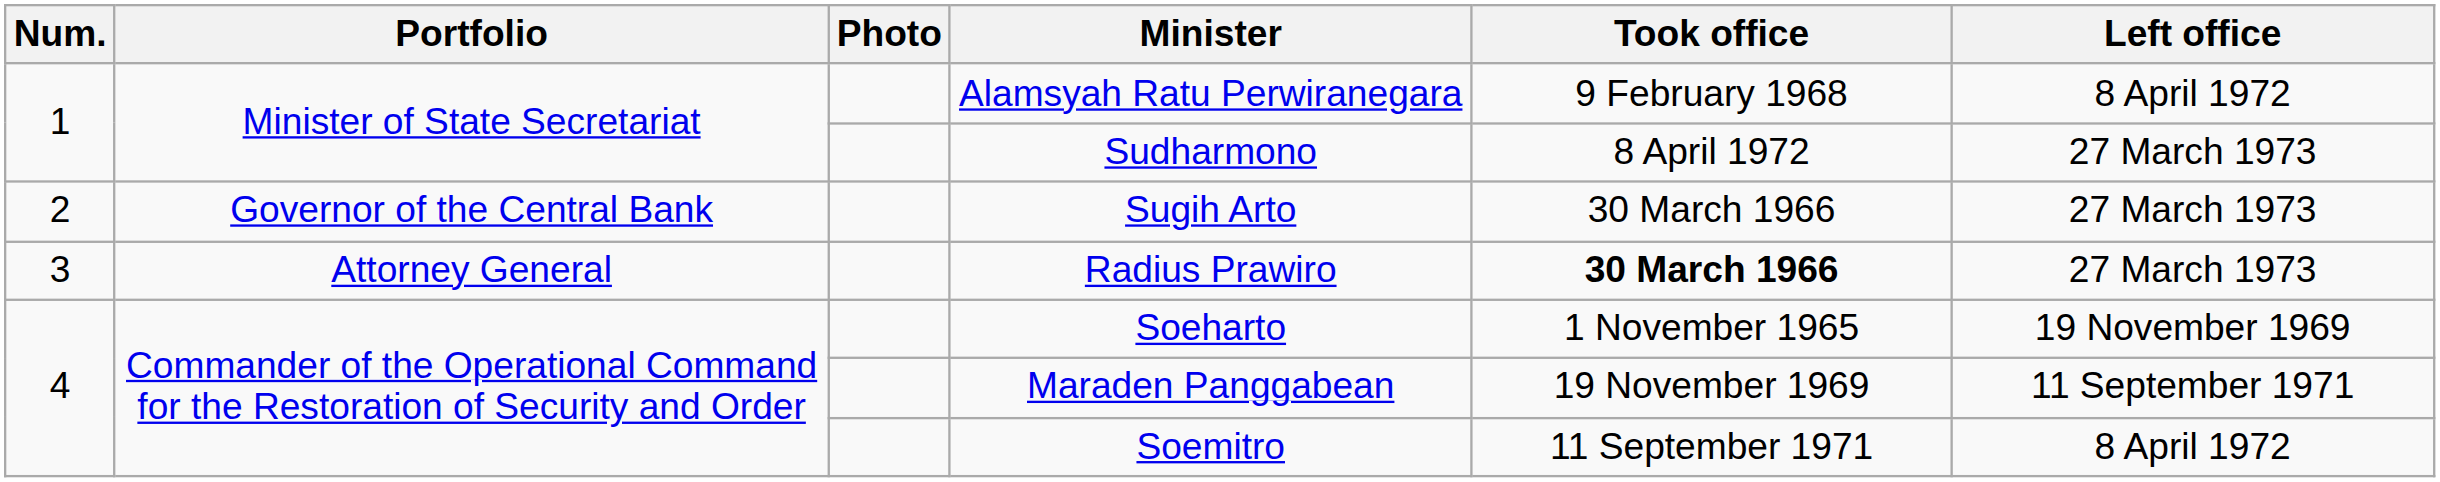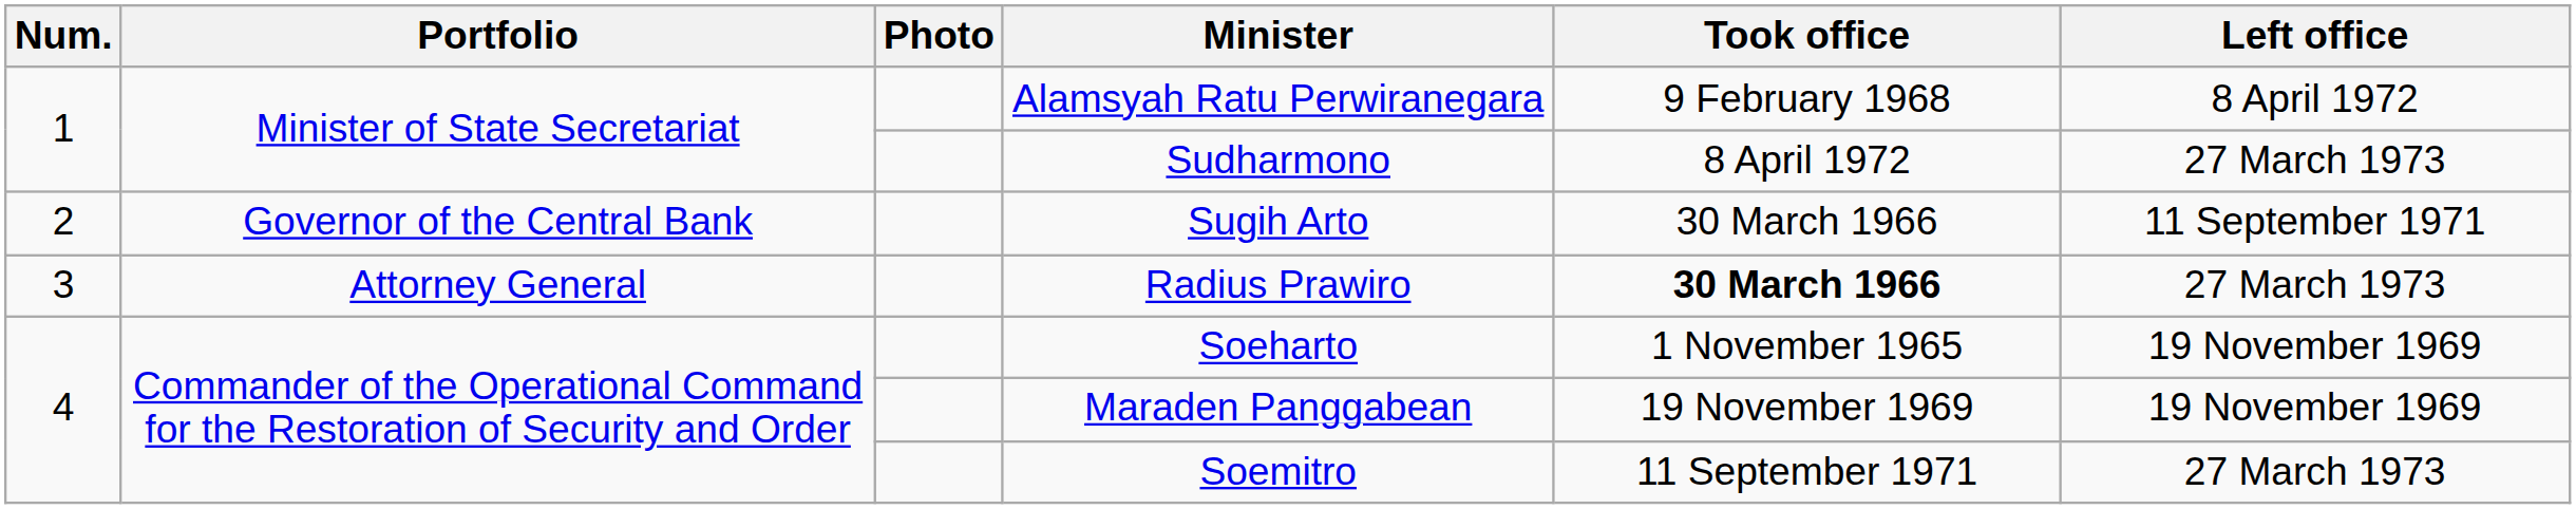Sugih Arto | Left office: 27 March 1973 -> 11 September 1971
Maraden Panggabean | Left office: 11 September 1971 -> 19 November 1969
Soemitro | Left office: 8 April 1972 -> 27 March 1973
